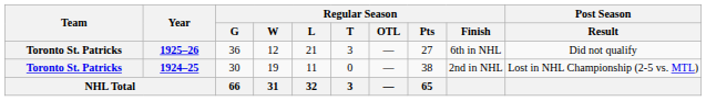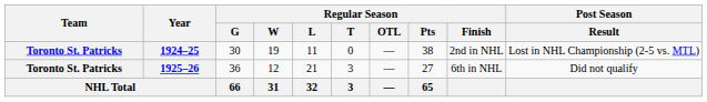rows swapped: 1924–25 <-> 1925–26
